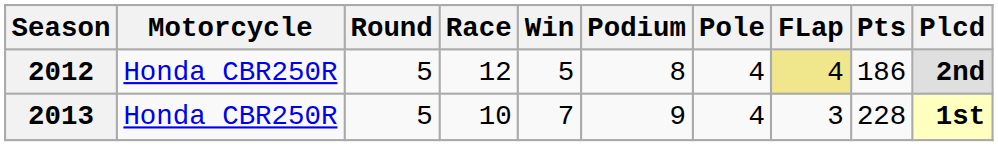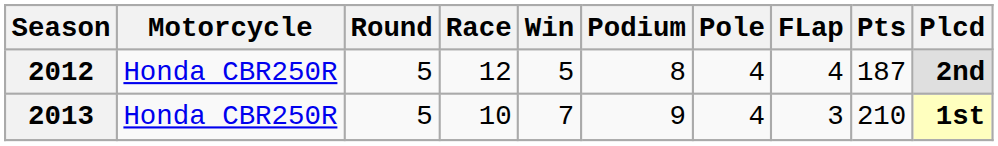2012 | FLap: khaki background -> no background
2012 | Pts: 186 -> 187
2013 | Pts: 228 -> 210
